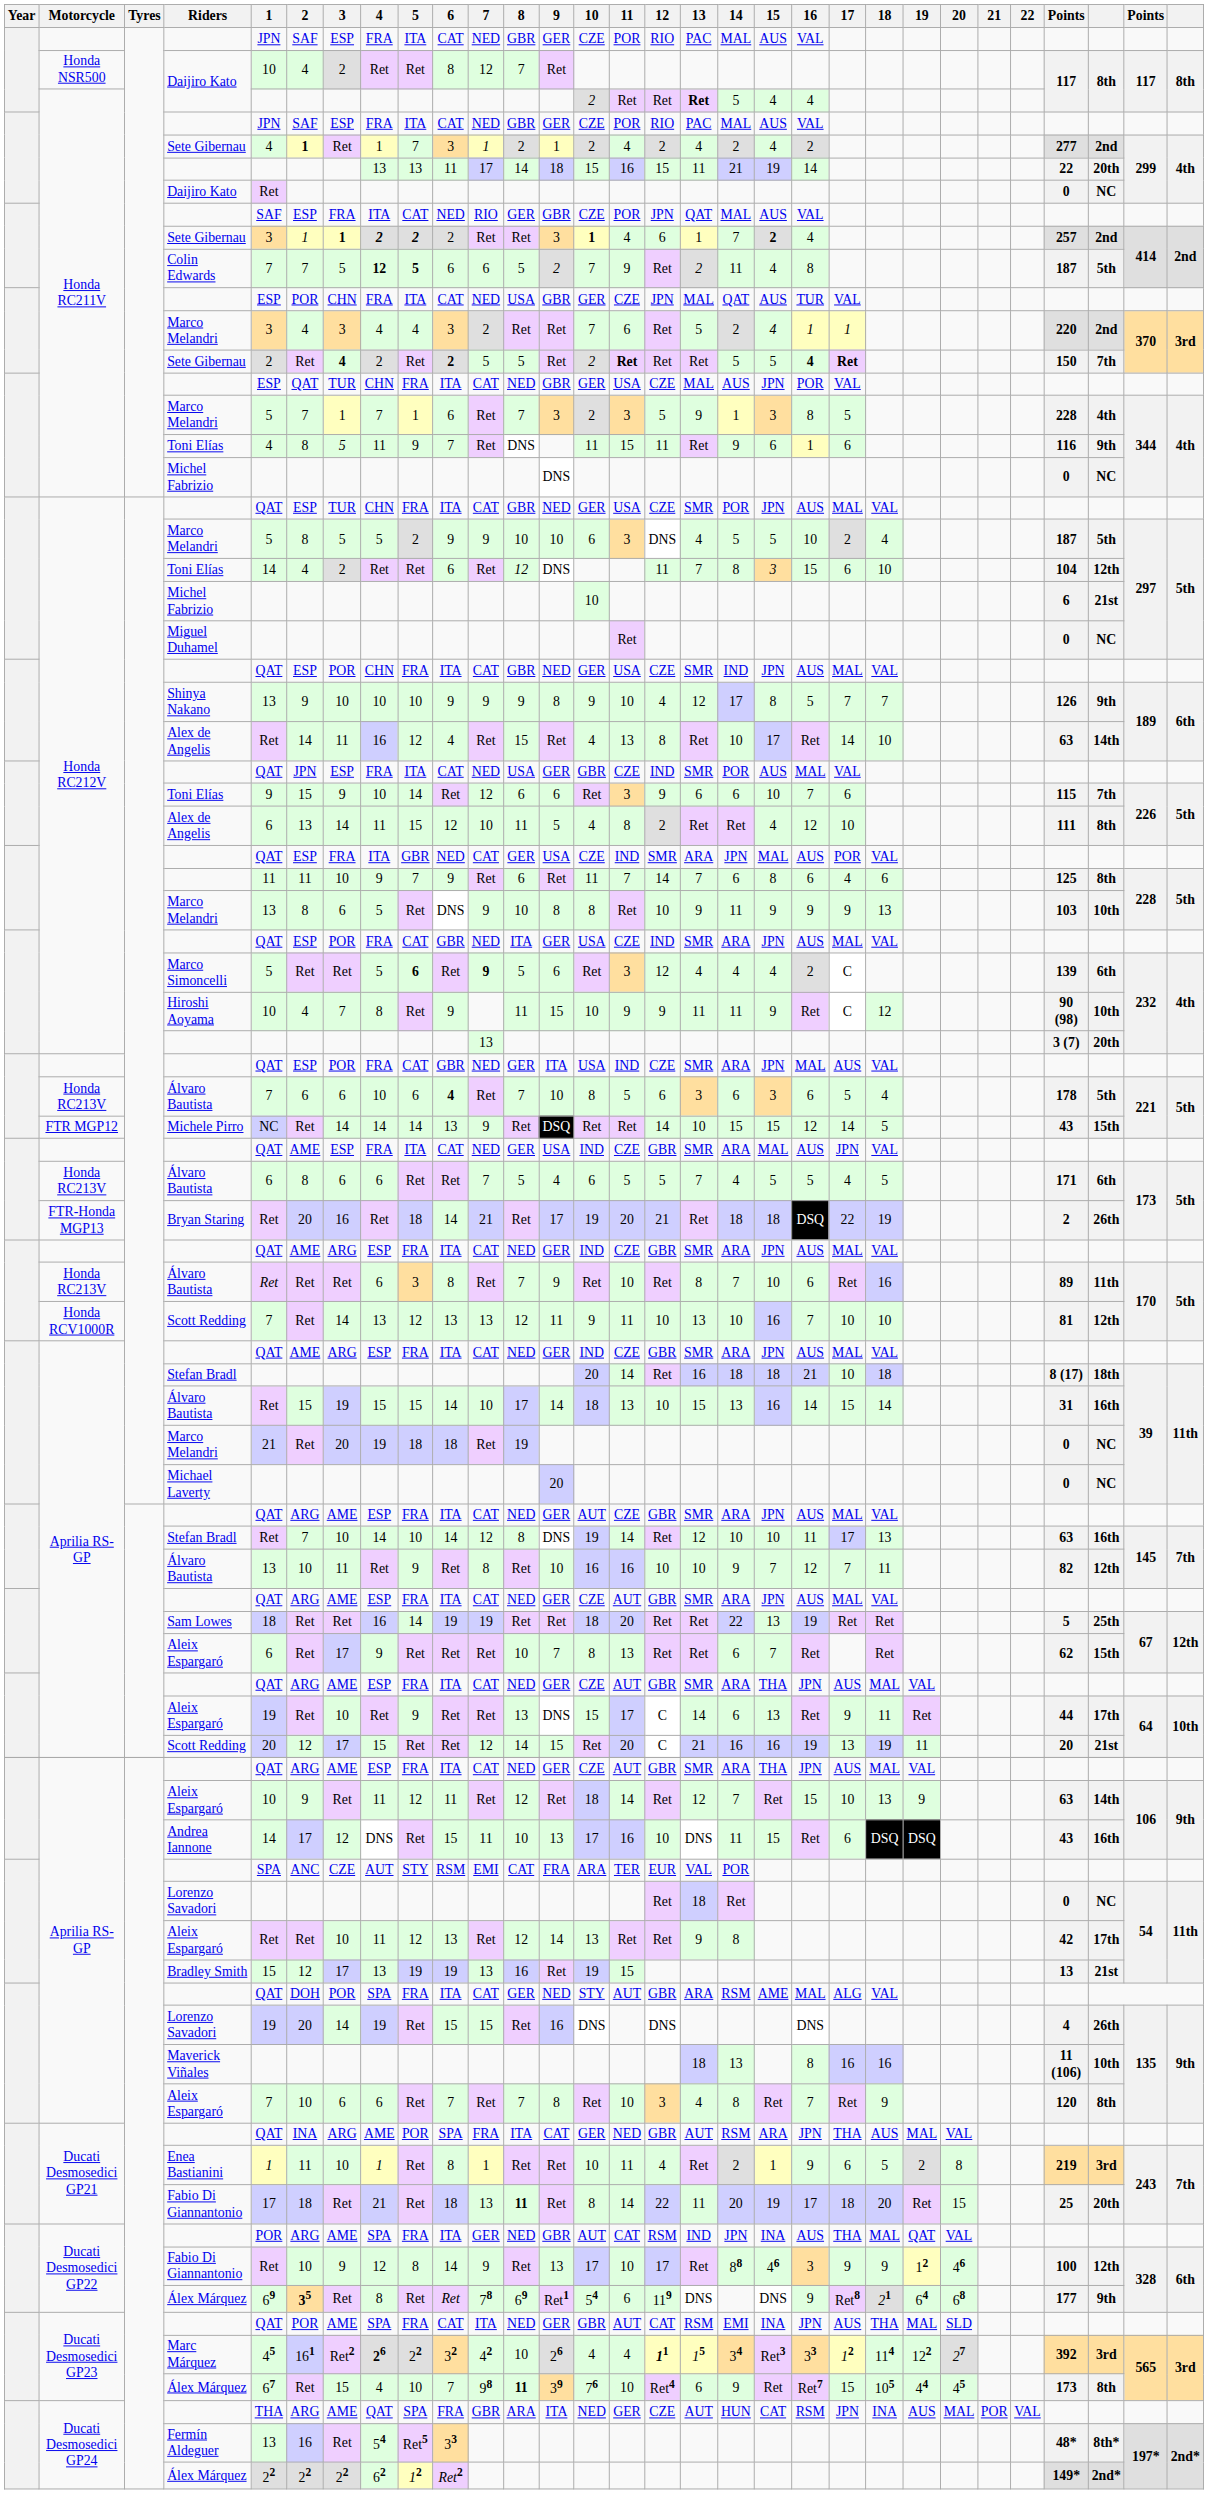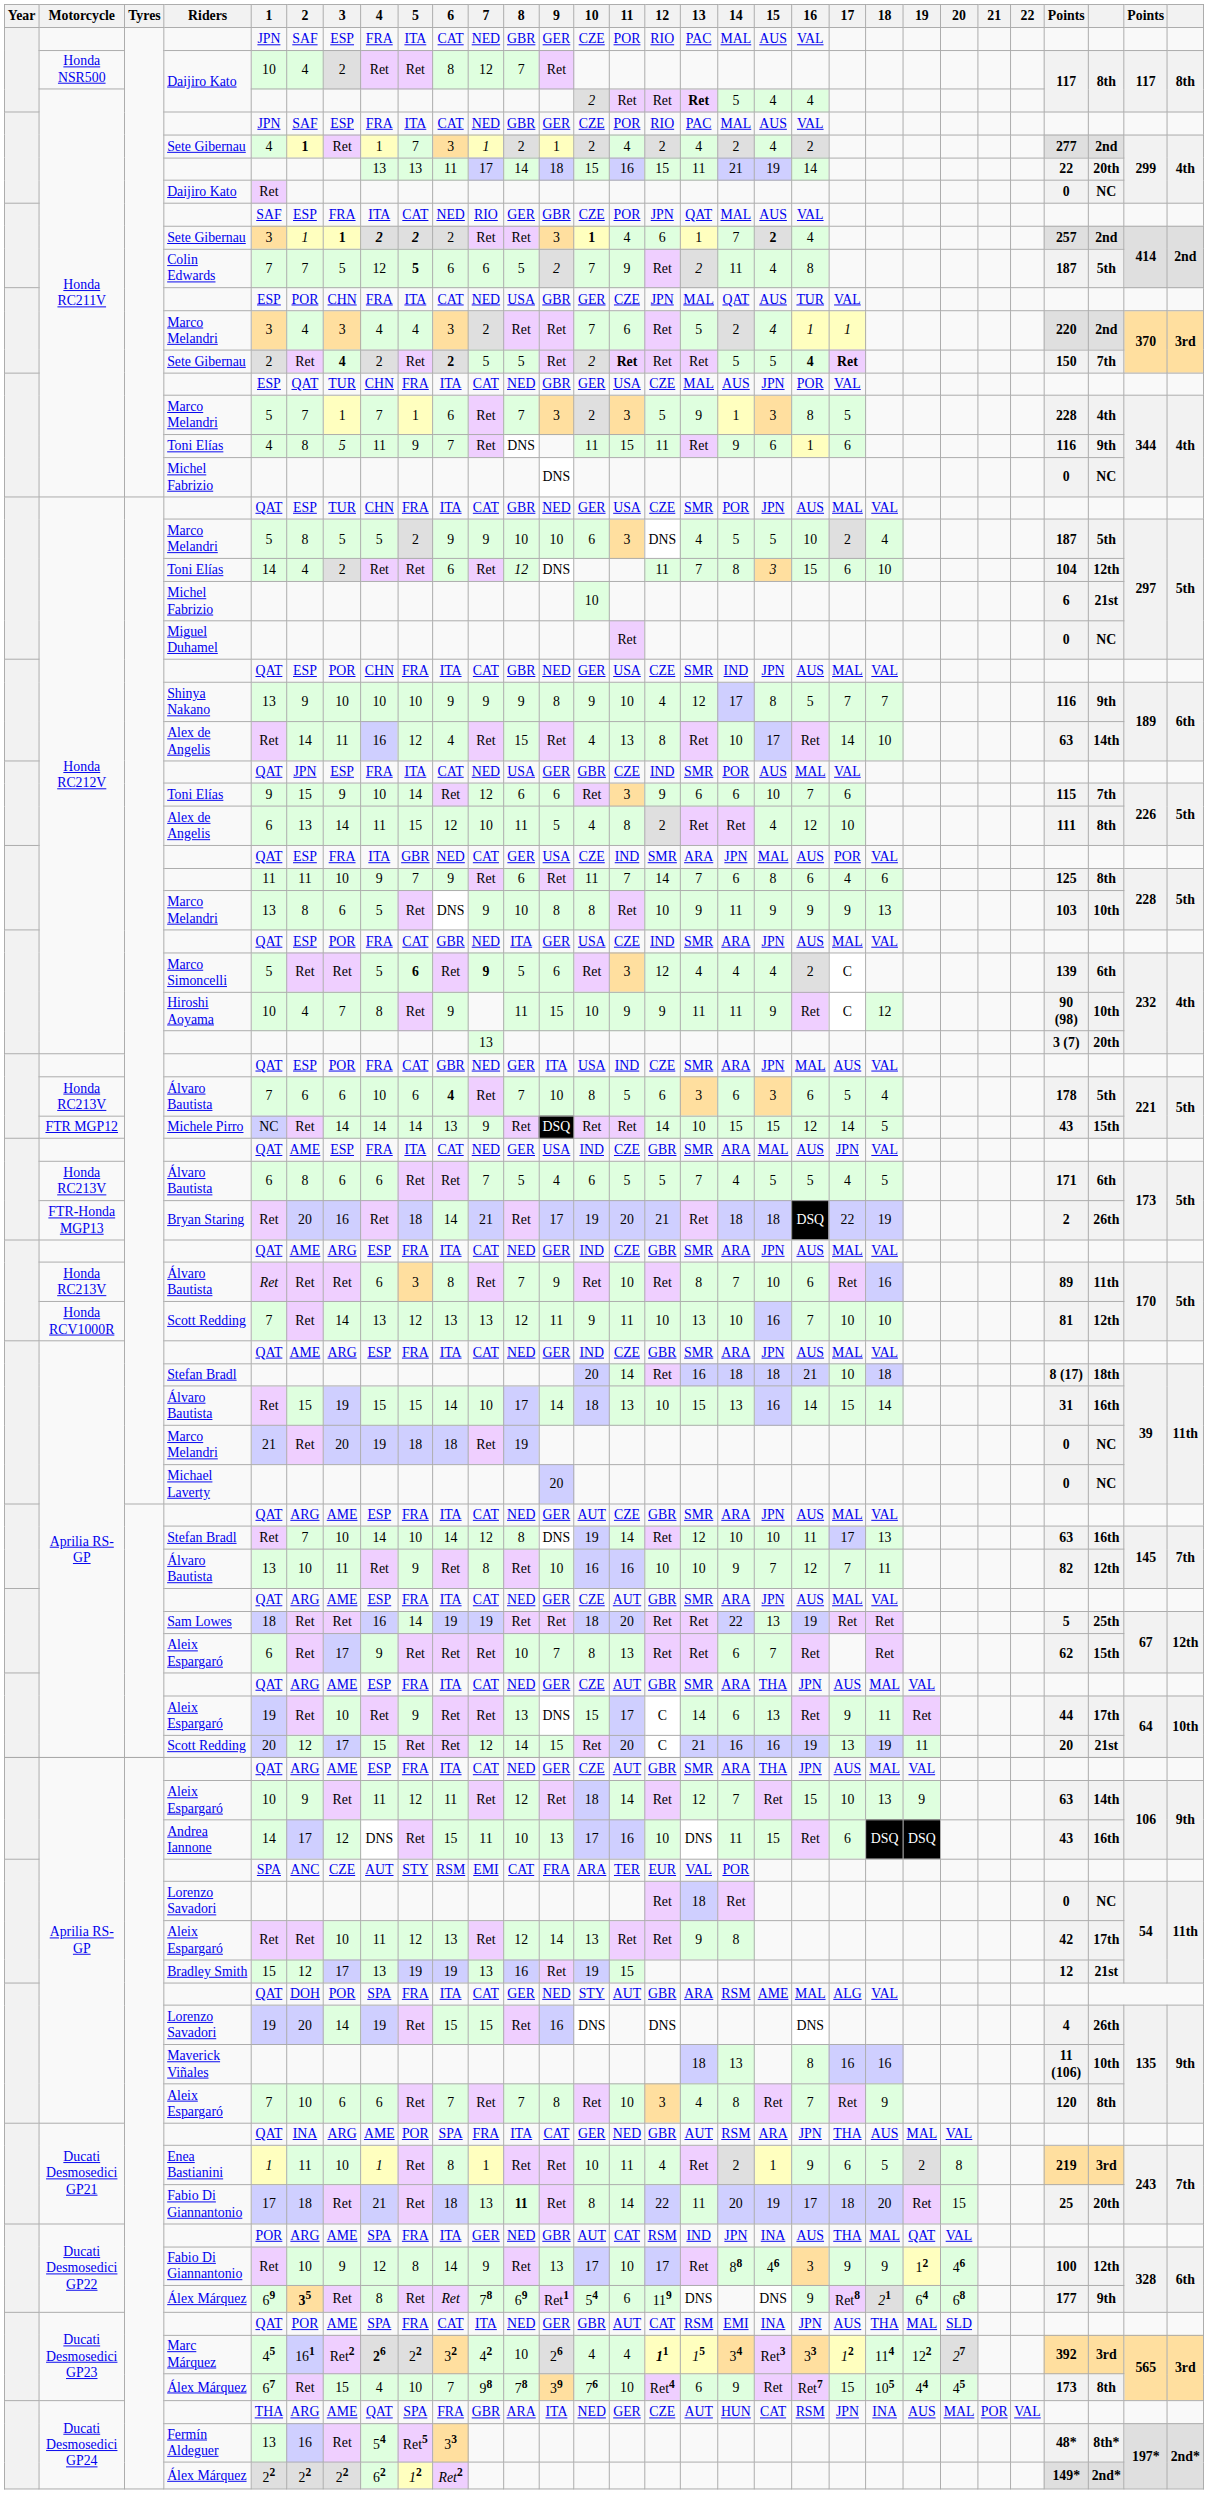Colin Edwards | 4: bold -> normal
Shinya Nakano | column 27: 126 -> 116
Bradley Smith | column 27: 13 -> 12
Ducati Desmosedici GP23 / Álex Márquez | 8: 11 -> 78
